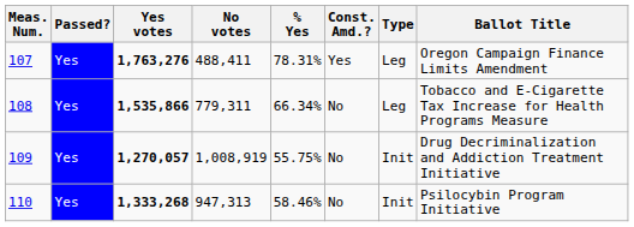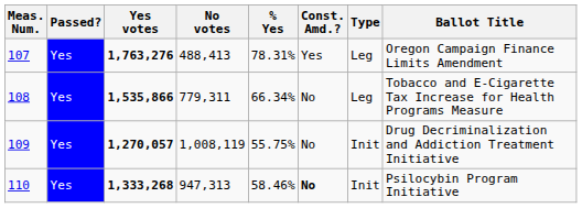107 | No votes: 488,411 -> 488,413
109 | No votes: 1,008,919 -> 1,008,119
110 | Const. Amd.?: normal -> bold
